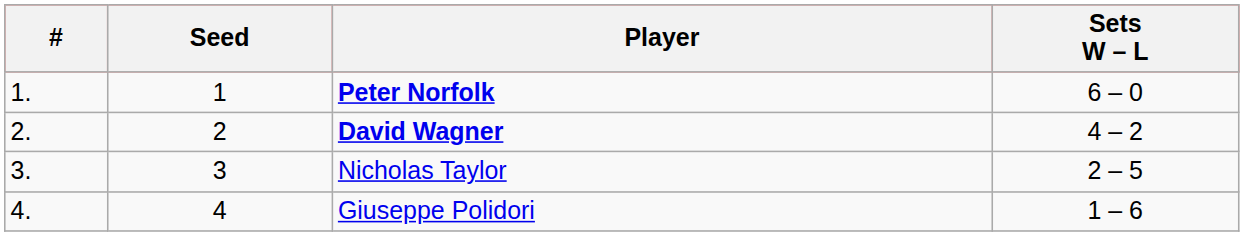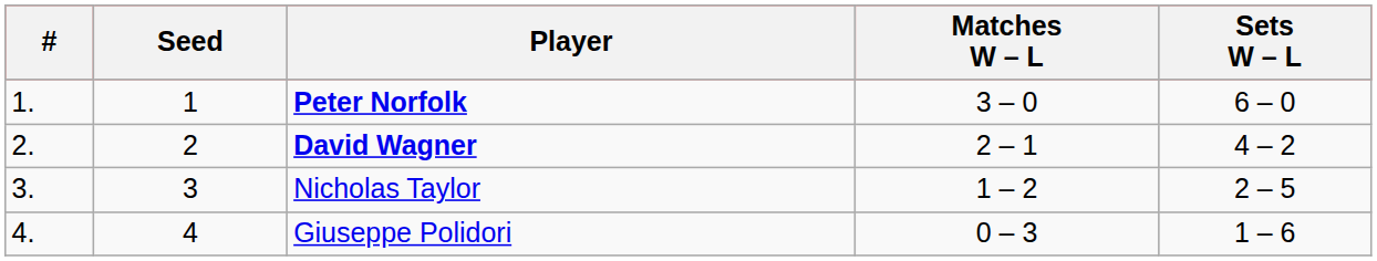+ column: Matches W – L | 3 – 0 | 2 – 1 | 1 – 2 | 0 – 3
